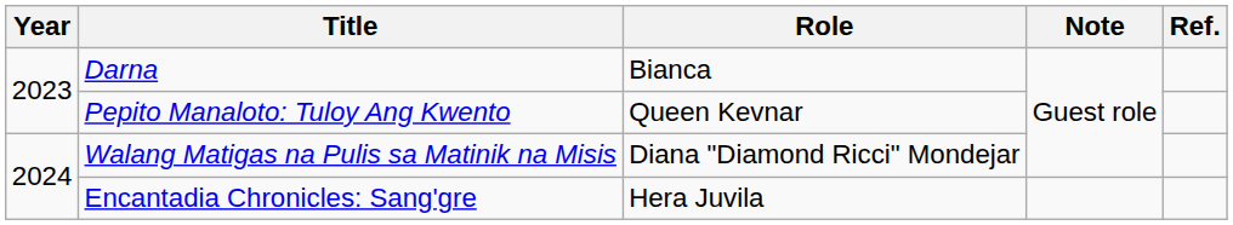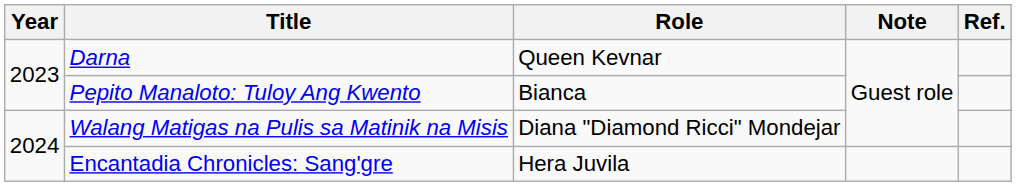Darna | Role: Bianca -> Queen Kevnar
Pepito Manaloto: Tuloy Ang Kwento | Role: Queen Kevnar -> Bianca
